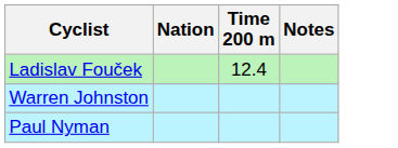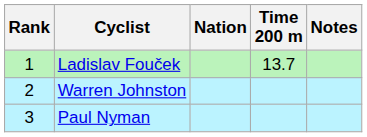+ column: Rank | 1 | 2 | 3
Ladislav Fouček | Time 200 m: 12.4 -> 13.7
